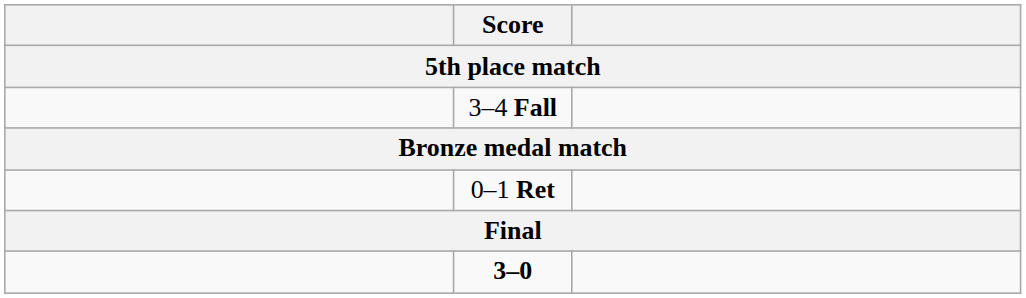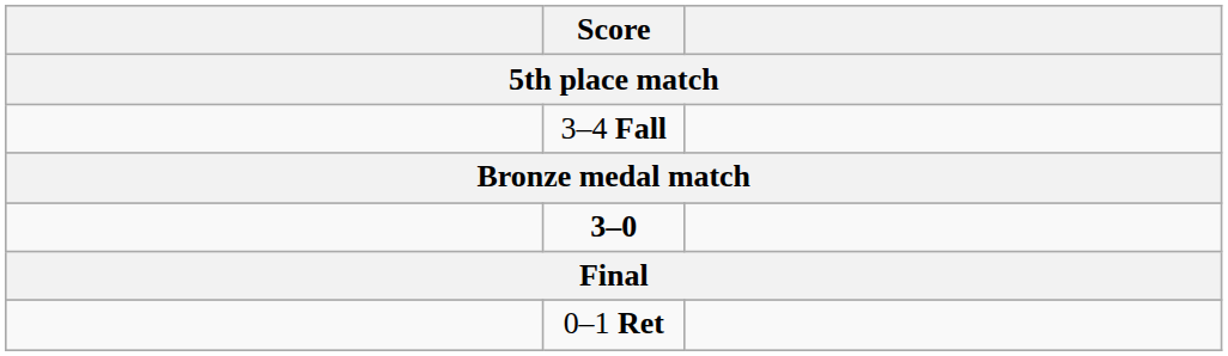rows swapped: 3–0 <-> 0–1 Ret
